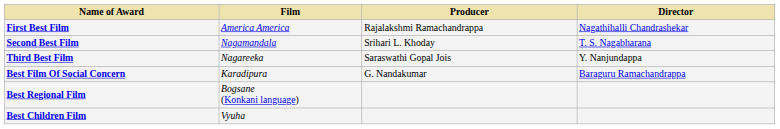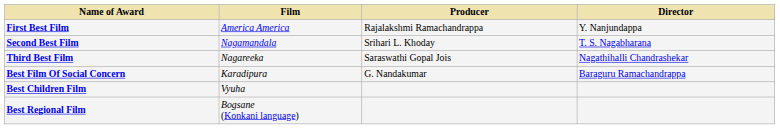First Best Film | Director: Nagathihalli Chandrashekar -> Y. Nanjundappa
Third Best Film | Director: Y. Nanjundappa -> Nagathihalli Chandrashekar
rows swapped: Best Children Film <-> Best Regional Film
